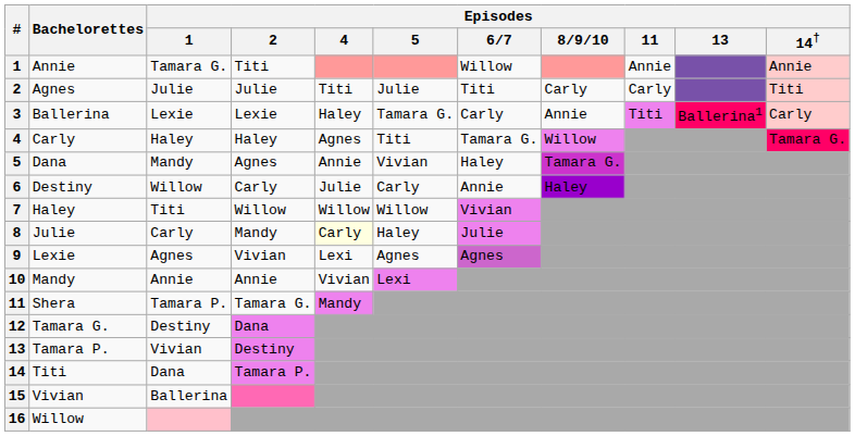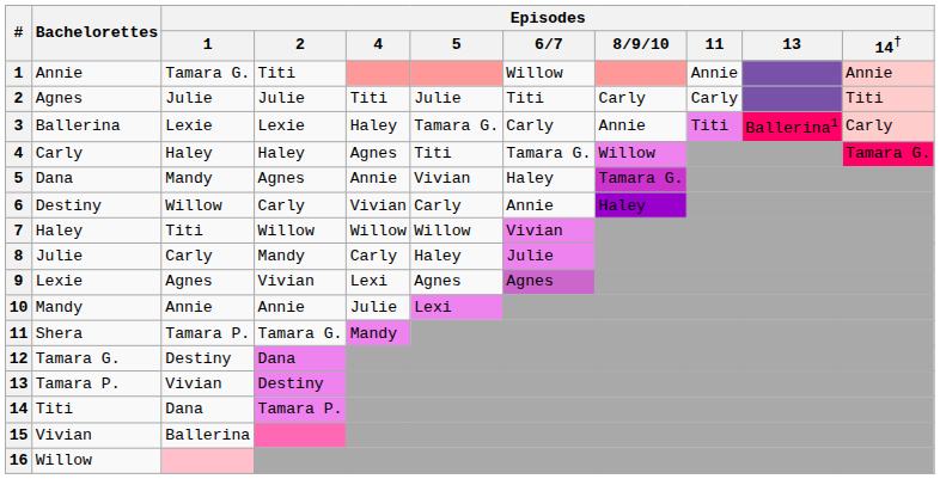6 | Episodes / 4: Julie -> Vivian
8 | Episodes / 4: lightyellow background -> no background
10 | Episodes / 4: Vivian -> Julie
